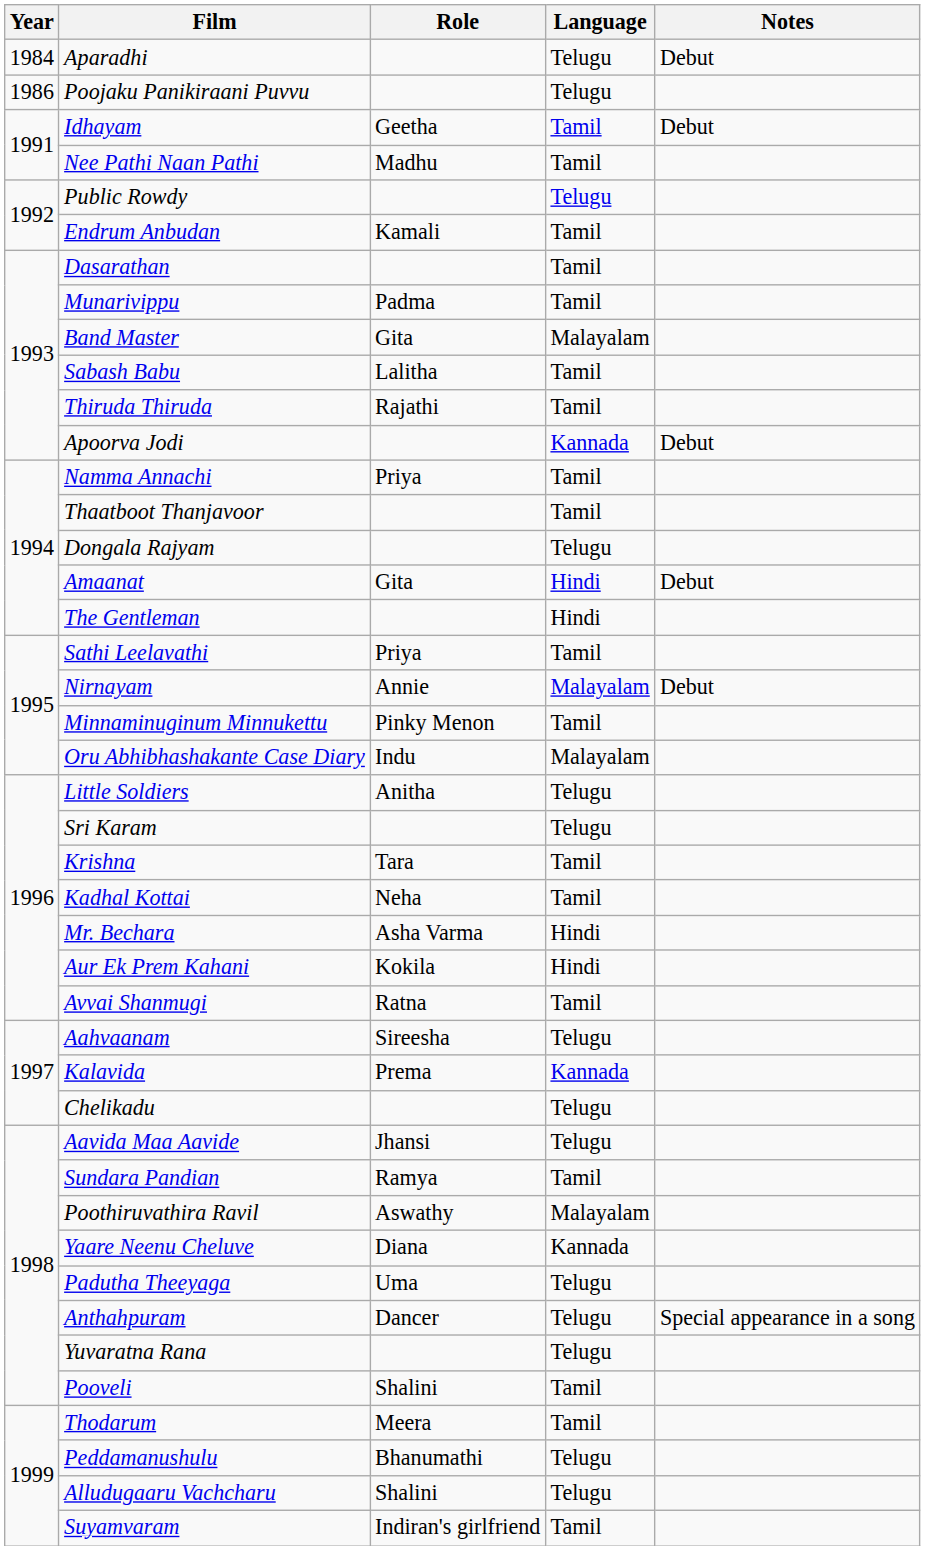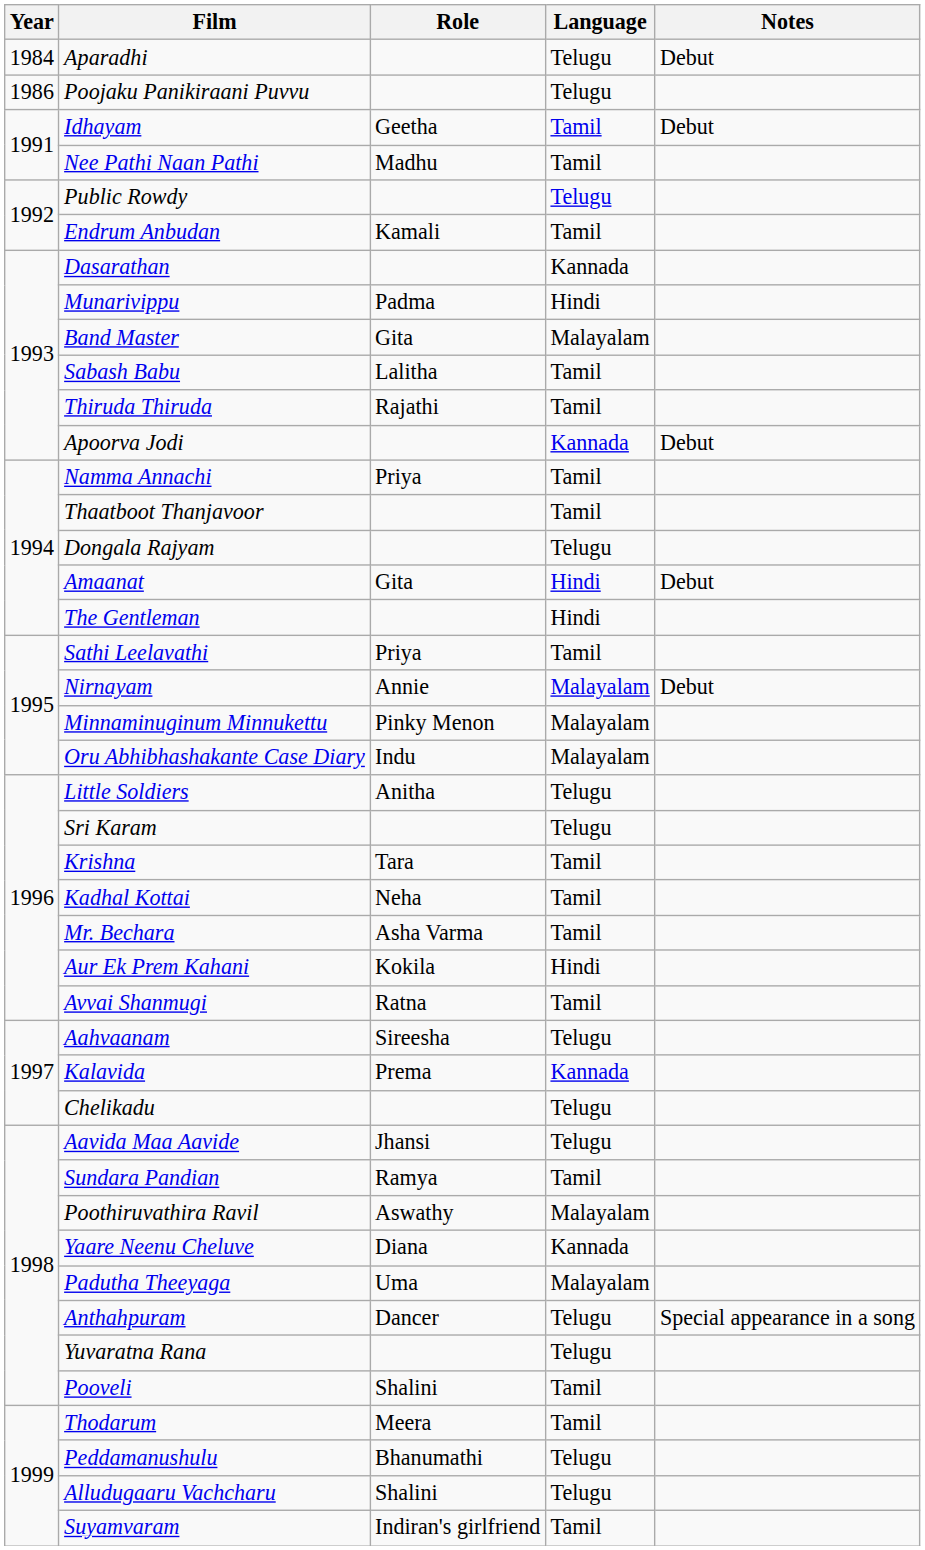Dasarathan | Language: Tamil -> Kannada
Munarivippu | Language: Tamil -> Hindi
Minnaminuginum Minnukettu | Language: Tamil -> Malayalam
Mr. Bechara | Language: Hindi -> Tamil
Padutha Theeyaga | Language: Telugu -> Malayalam
